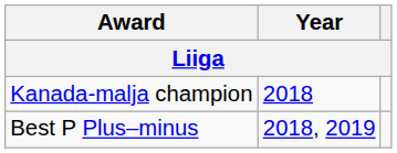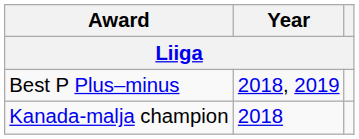rows swapped: Best P Plus–minus <-> Kanada-malja champion
